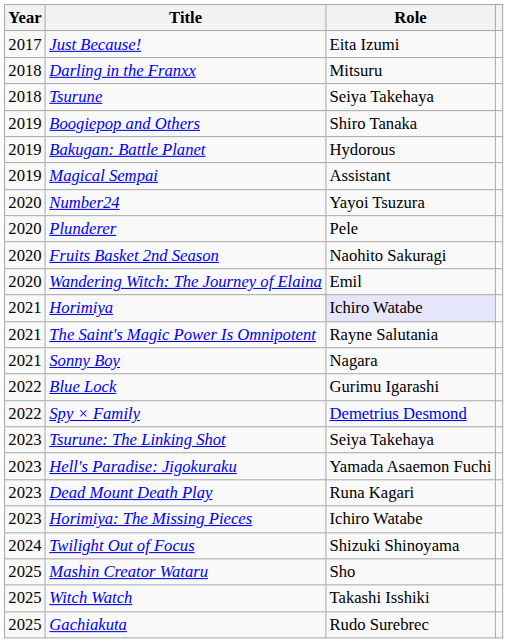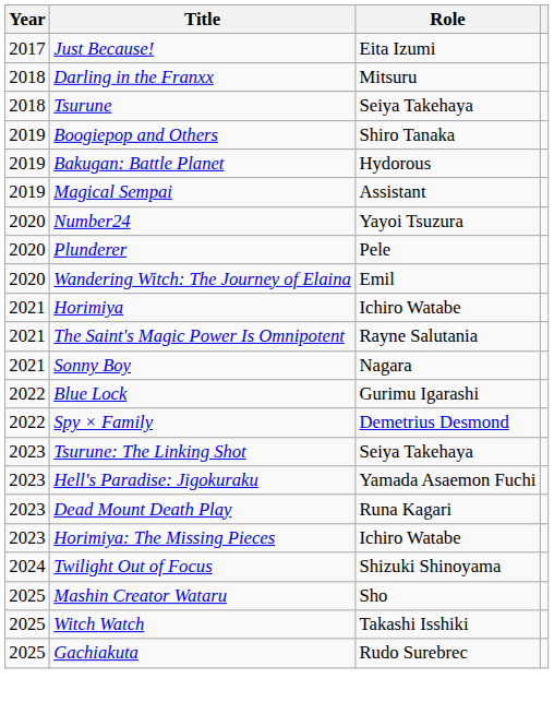- row: 2020 | Fruits Basket 2nd Season | Naohito Sakuragi
Horimiya | Role: lavender background -> no background
